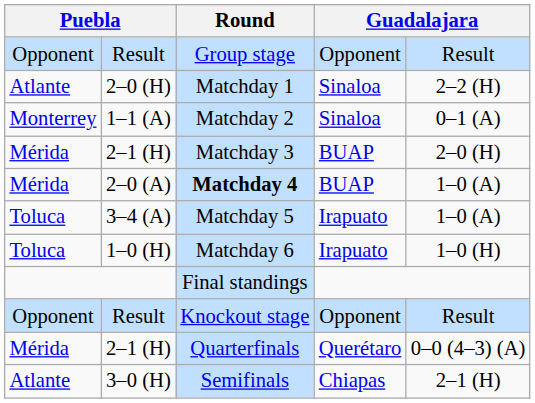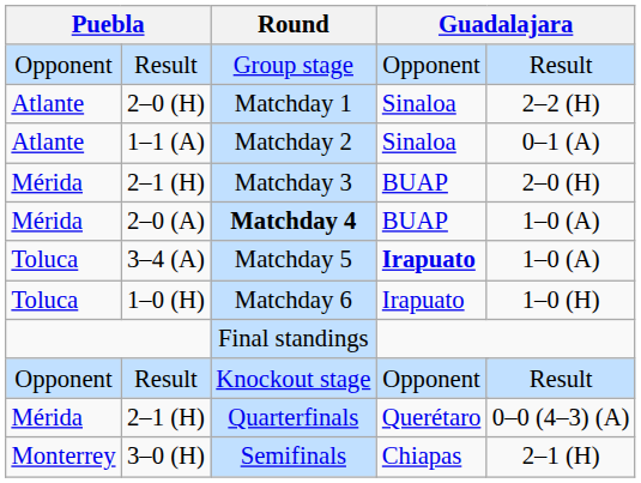1–1 (A) | column 1: Monterrey -> Atlante
3–4 (A) | column 6: normal -> bold
3–0 (H) | column 1: Atlante -> Monterrey
